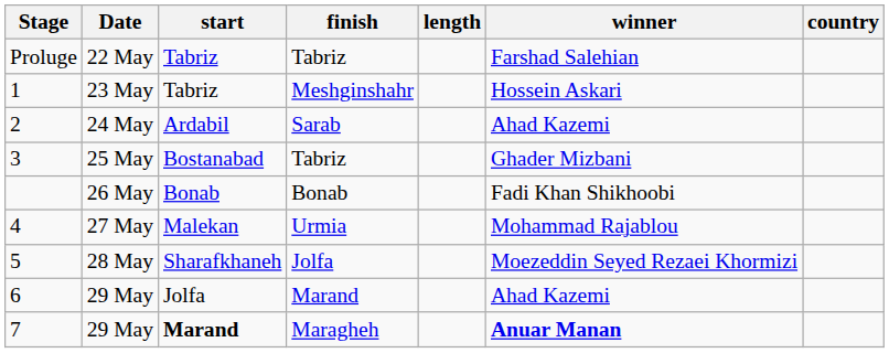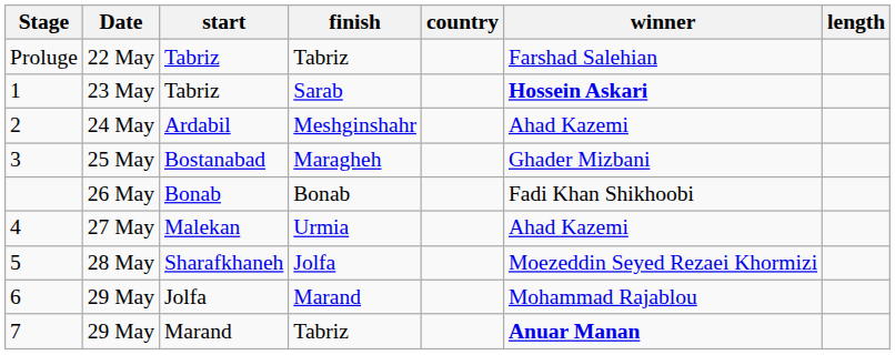columns swapped: length <-> country
1 | finish: Meshginshahr -> Sarab
1 | winner: normal -> bold
2 | finish: Sarab -> Meshginshahr
3 | finish: Tabriz -> Maragheh
4 | winner: Mohammad Rajablou -> Ahad Kazemi
6 | winner: Ahad Kazemi -> Mohammad Rajablou
7 | start: bold -> normal
7 | finish: Maragheh -> Tabriz
